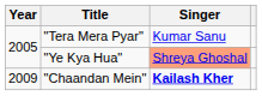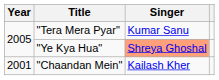"Chaandan Mein" | Year: 2009 -> 2001
"Chaandan Mein" | Singer: bold -> normal
